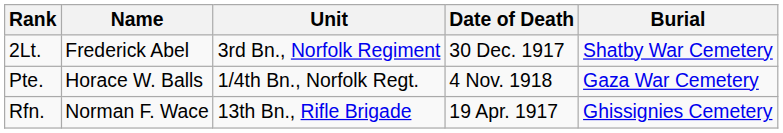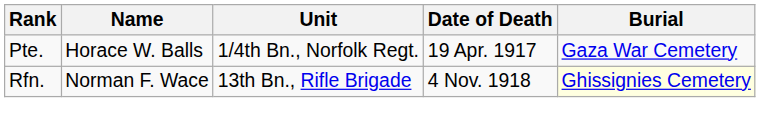- row: 2Lt. | Frederick Abel | 3rd Bn., Norfolk Regiment | 30 Dec. 1917 | Shatby War Cemetery
Pte. | Date of Death: 4 Nov. 1918 -> 19 Apr. 1917
Rfn. | Date of Death: 19 Apr. 1917 -> 4 Nov. 1918
Rfn. | Burial: no background -> lightyellow background
